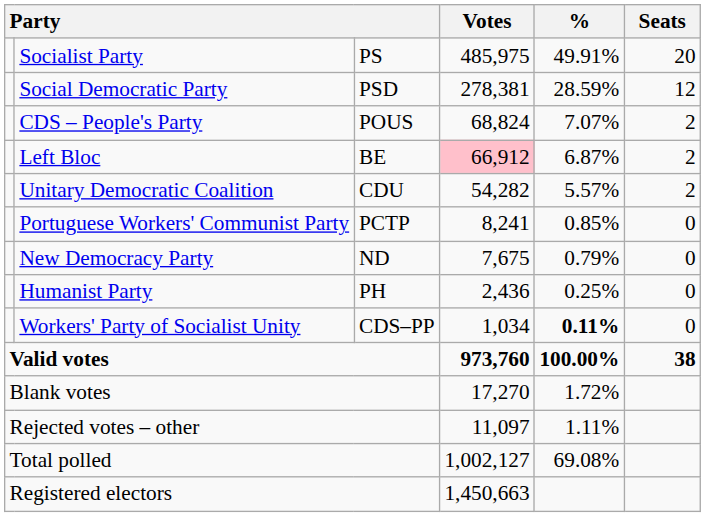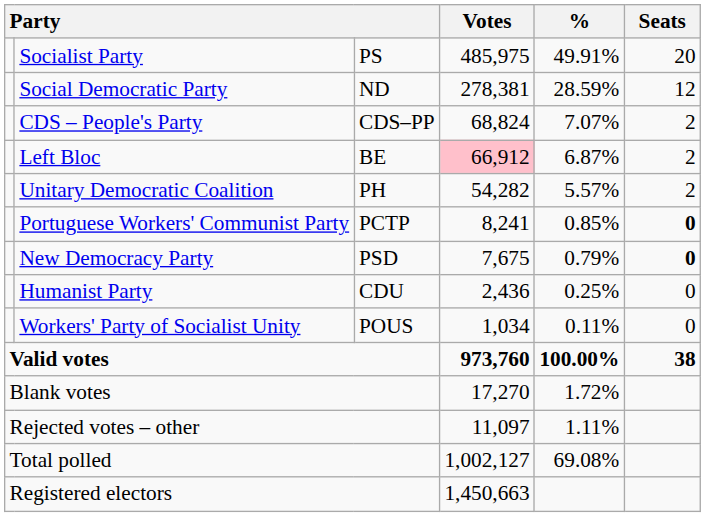Social Democratic Party | column 3: PSD -> ND
CDS – People's Party | column 3: POUS -> CDS–PP
Unitary Democratic Coalition | column 3: CDU -> PH
Portuguese Workers' Communist Party | Seats: normal -> bold
New Democracy Party | column 3: ND -> PSD
New Democracy Party | Seats: normal -> bold
Humanist Party | column 3: PH -> CDU
Workers' Party of Socialist Unity | column 3: CDS–PP -> POUS
Workers' Party of Socialist Unity | %: bold -> normal
